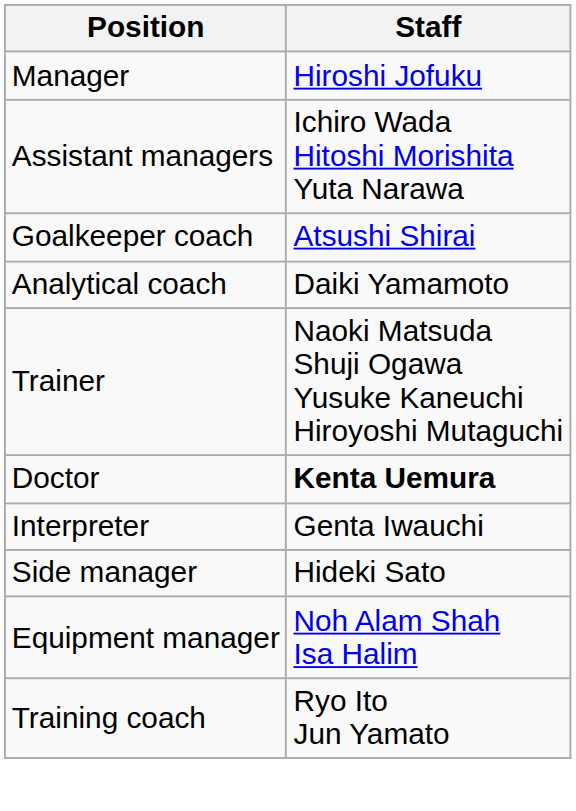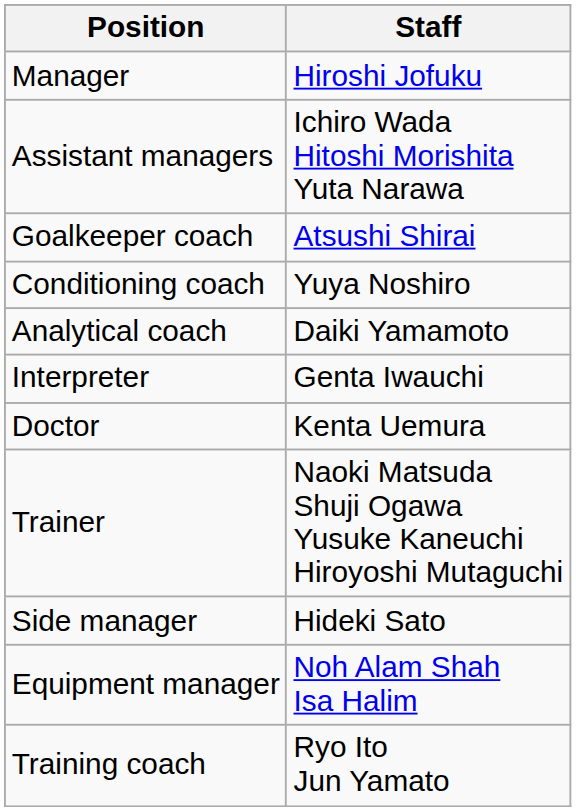+ row: Conditioning coach | Yuya Noshiro
rows swapped: Interpreter <-> Trainer
Doctor | Staff: bold -> normal
